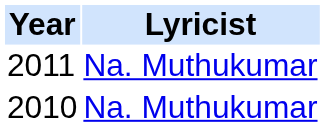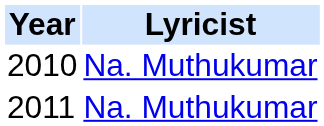rows swapped: 2010 <-> 2011
